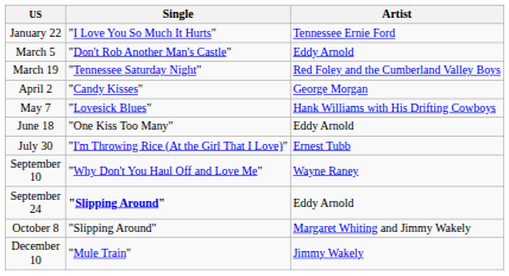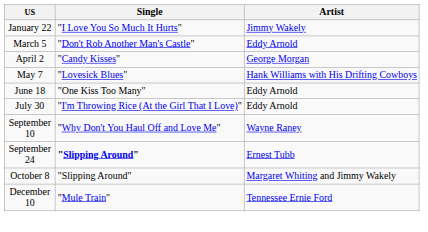January 22 | Artist: Tennessee Ernie Ford -> Jimmy Wakely
- row: March 19 | "Tennessee Saturday Night" | Red Foley and the Cumberland Valley Boys
July 30 | Artist: Ernest Tubb -> Eddy Arnold
September 24 | Artist: Eddy Arnold -> Ernest Tubb
December 10 | Artist: Jimmy Wakely -> Tennessee Ernie Ford
